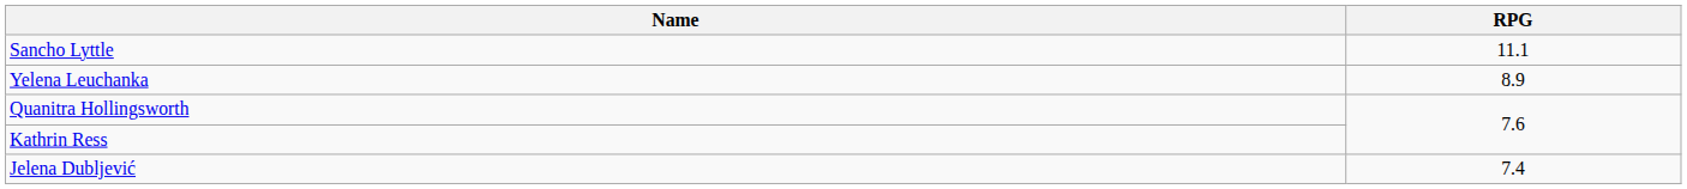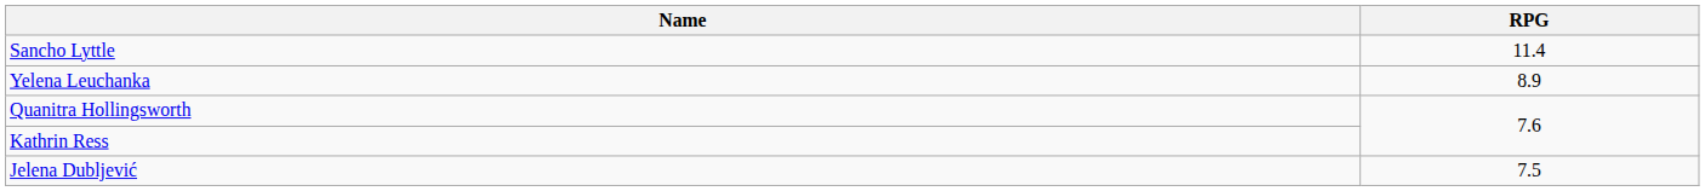Sancho Lyttle | RPG: 11.1 -> 11.4
Jelena Dubljević | RPG: 7.4 -> 7.5
